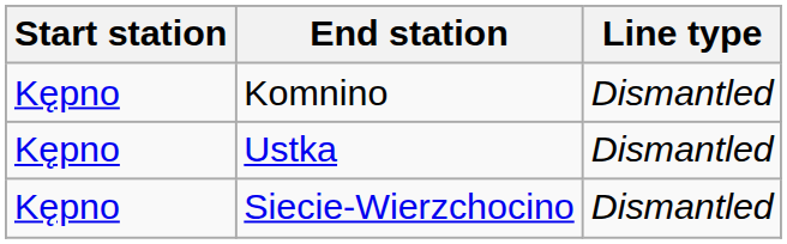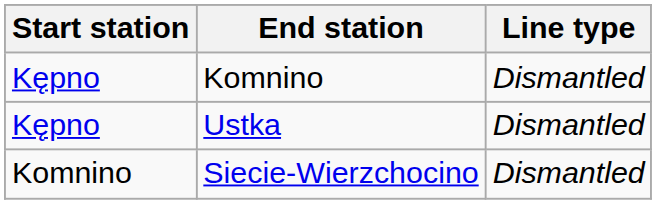Siecie-Wierzchocino | Start station: Kępno -> Komnino
